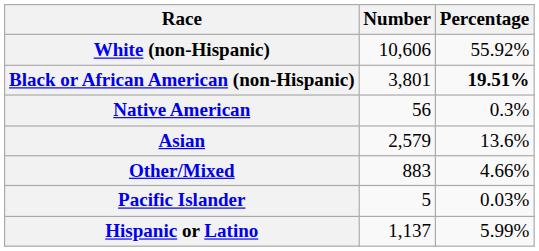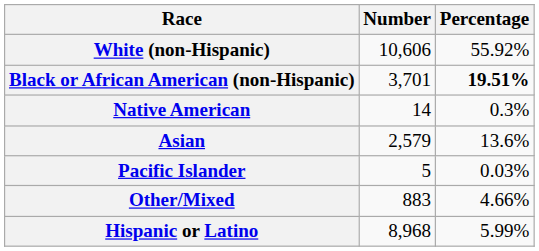Black or African American (non-Hispanic) | Number: 3,801 -> 3,701
Native American | Number: 56 -> 14
rows swapped: Pacific Islander <-> Other/Mixed
Hispanic or Latino | Number: 1,137 -> 8,968
